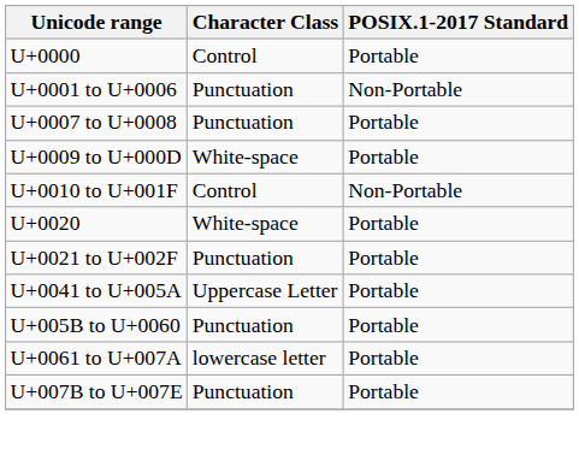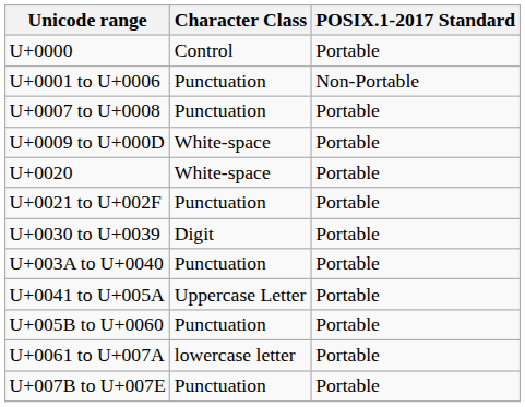- row: U+0010 to U+001F | Control | Non-Portable
+ row: U+0030 to U+0039 | Digit | Portable
+ row: U+003A to U+0040 | Punctuation | Portable
